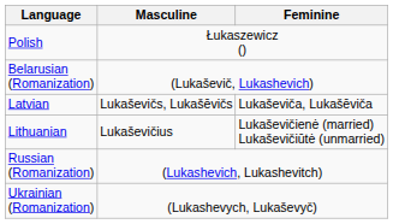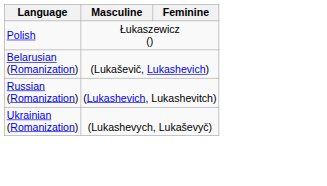- row: Latvian | Lukaševičs, Lukašēvičs | Lukaševiča, Lukašēviča
- row: Lithuanian | Lukaševičius | Lukaševičienė (married) Lukaševičiūtė (unmarried)
